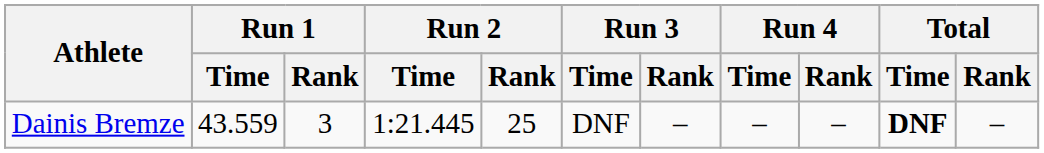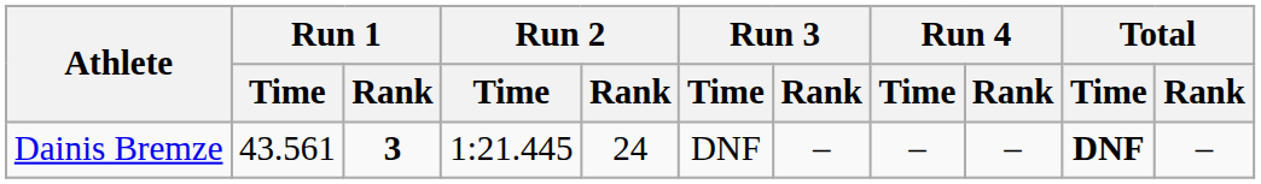Dainis Bremze | Run 1 / Time: 43.559 -> 43.561
Dainis Bremze | Run 1 / Rank: normal -> bold
Dainis Bremze | Run 2 / Rank: 25 -> 24
